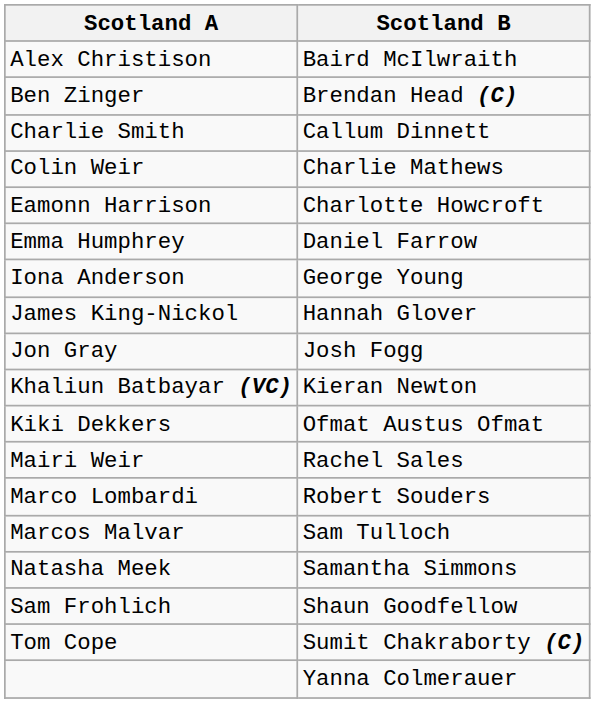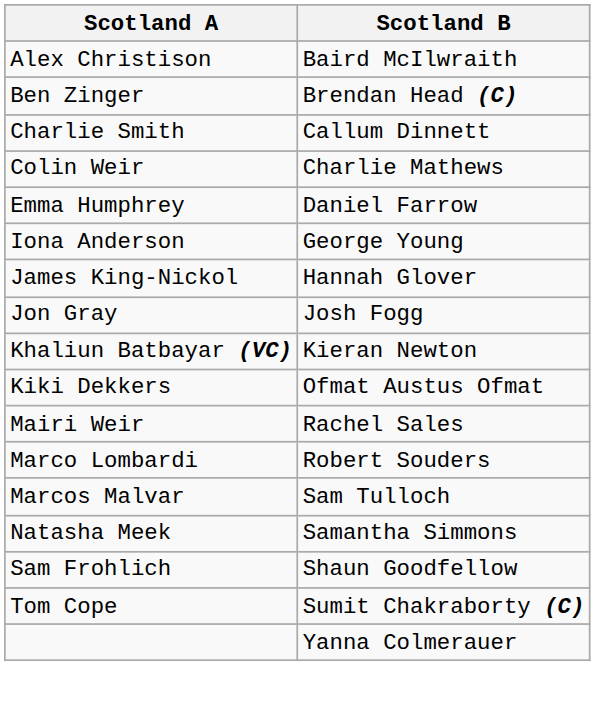- row: Eamonn Harrison | Charlotte Howcroft
